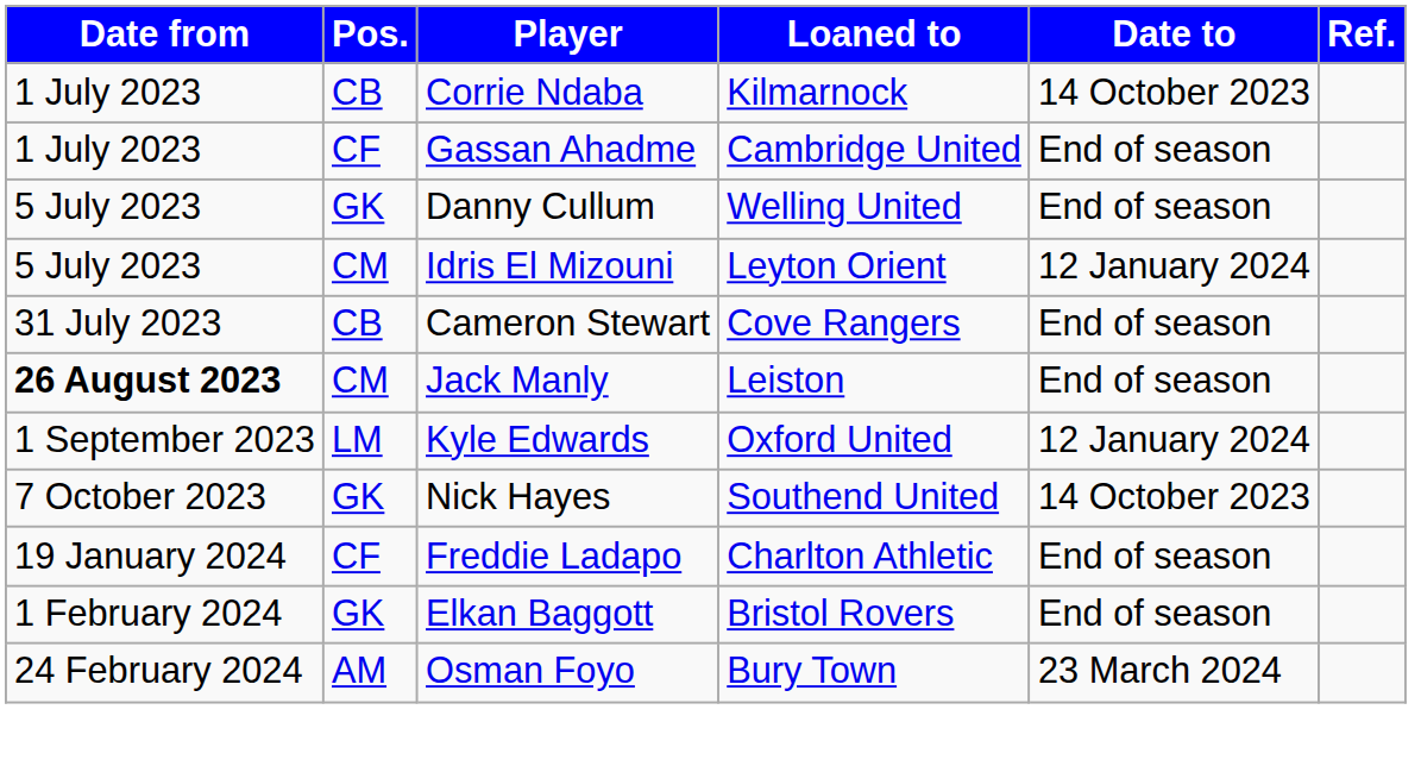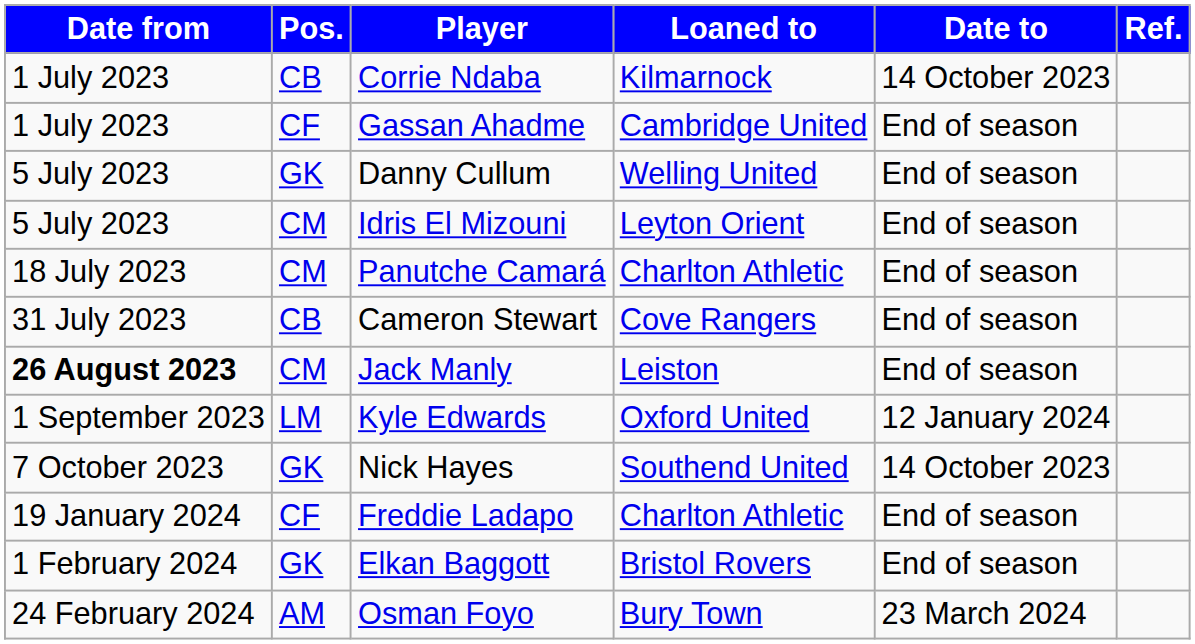Idris El Mizouni | Date to: 12 January 2024 -> End of season
+ row: 18 July 2023 | CM | Panutche Camará | Charlton Athletic | End of season
